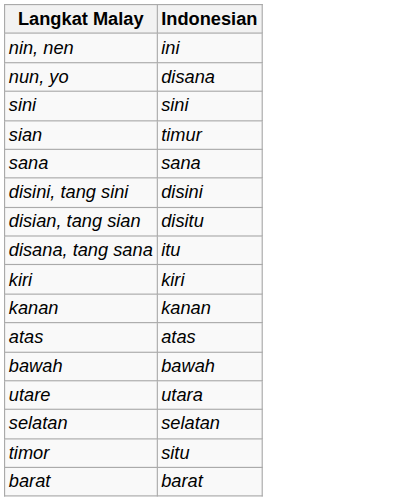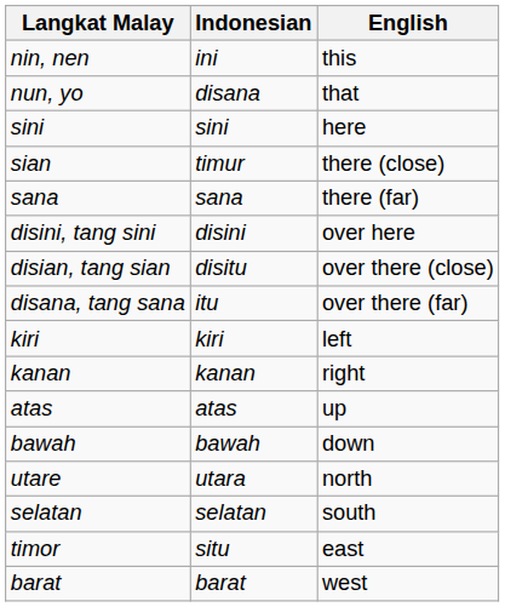+ column: English | this | that | here | there (close) | there (far) | over here | over there (close) | over there (far) | left | right | up | down | north | south | east | west
